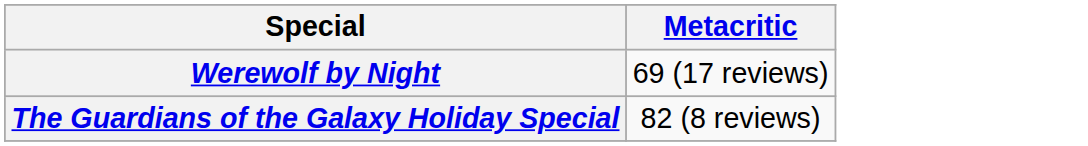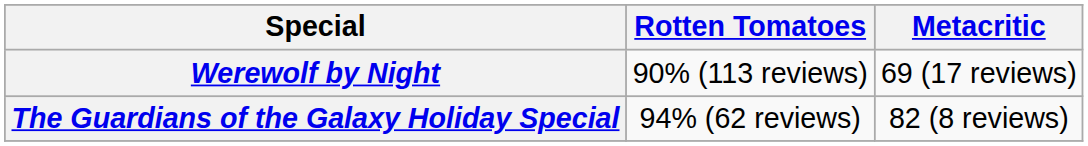+ column: Rotten Tomatoes | 90% (113 reviews) | 94% (62 reviews)
